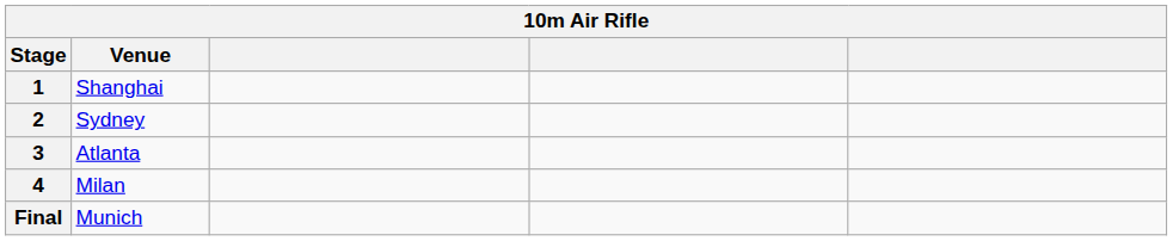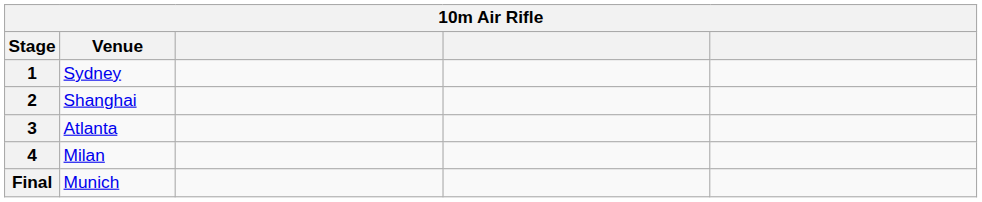1 | Venue: Shanghai -> Sydney
2 | Venue: Sydney -> Shanghai
